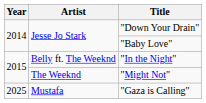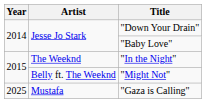"In the Night" | Artist: Belly ft. The Weeknd -> The Weeknd
"Might Not" | Artist: The Weeknd -> Belly ft. The Weeknd
